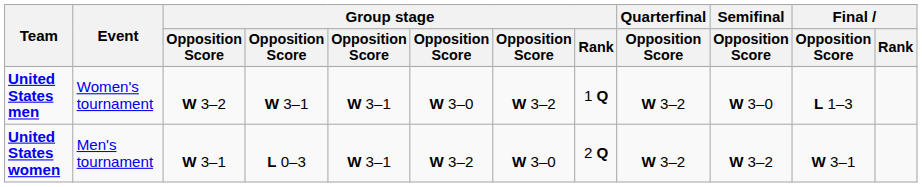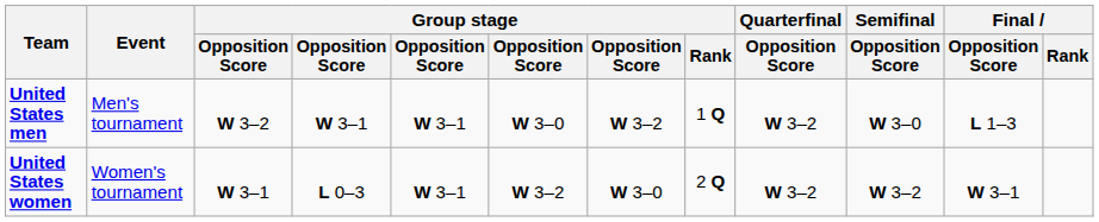United States men | Event: Women's tournament -> Men's tournament
United States women | Event: Men's tournament -> Women's tournament
